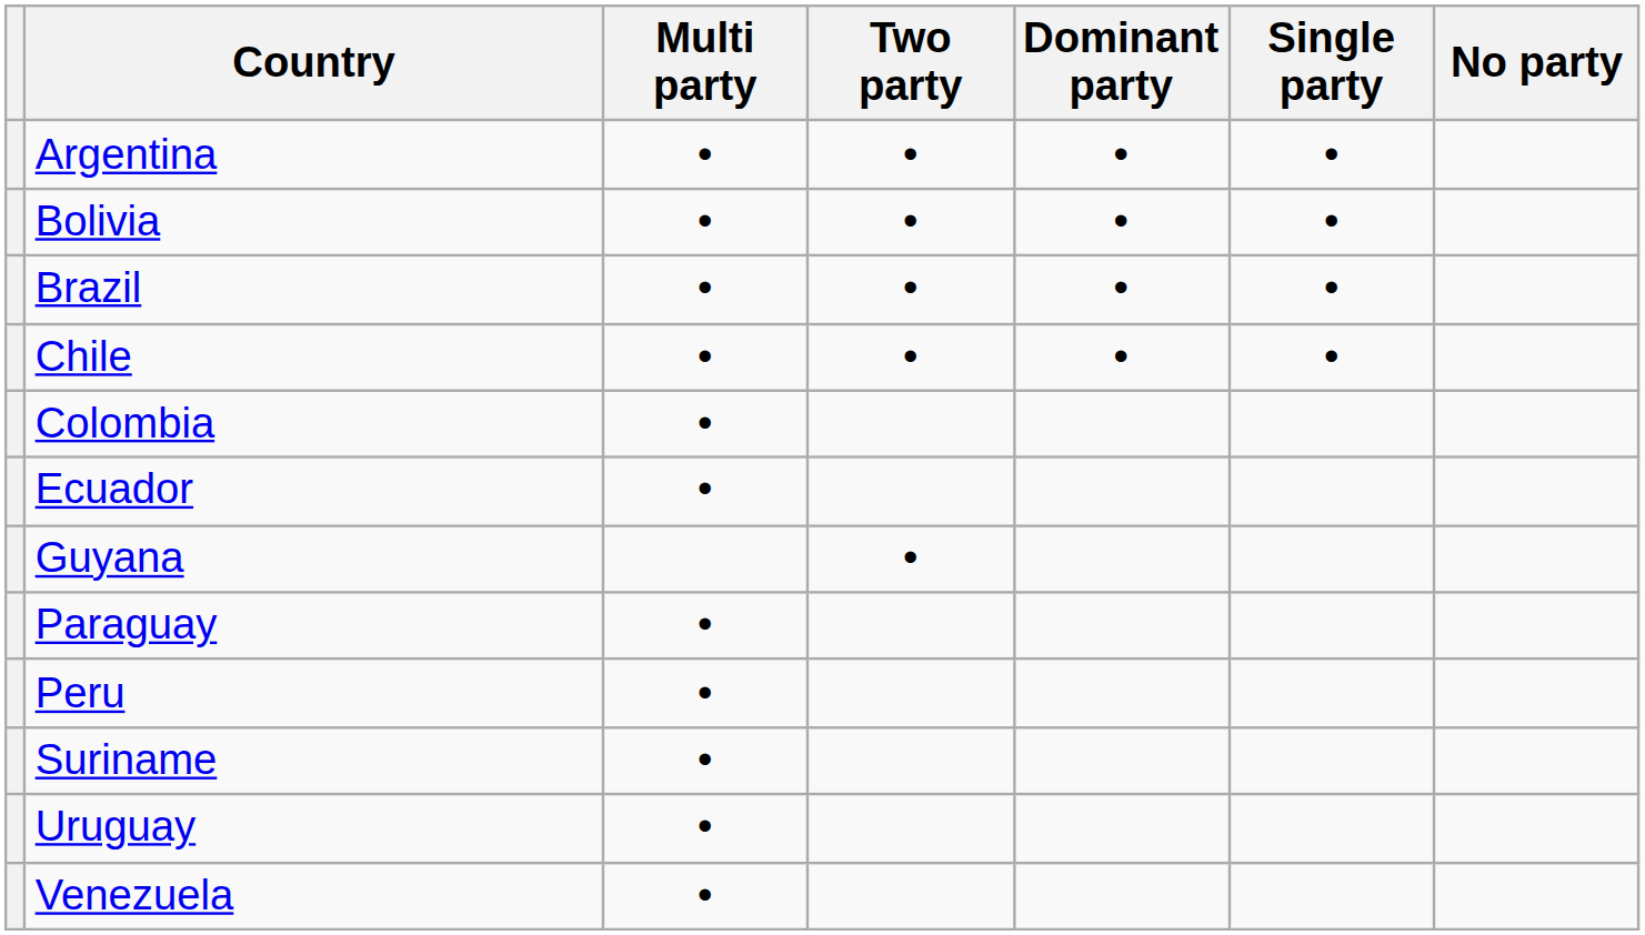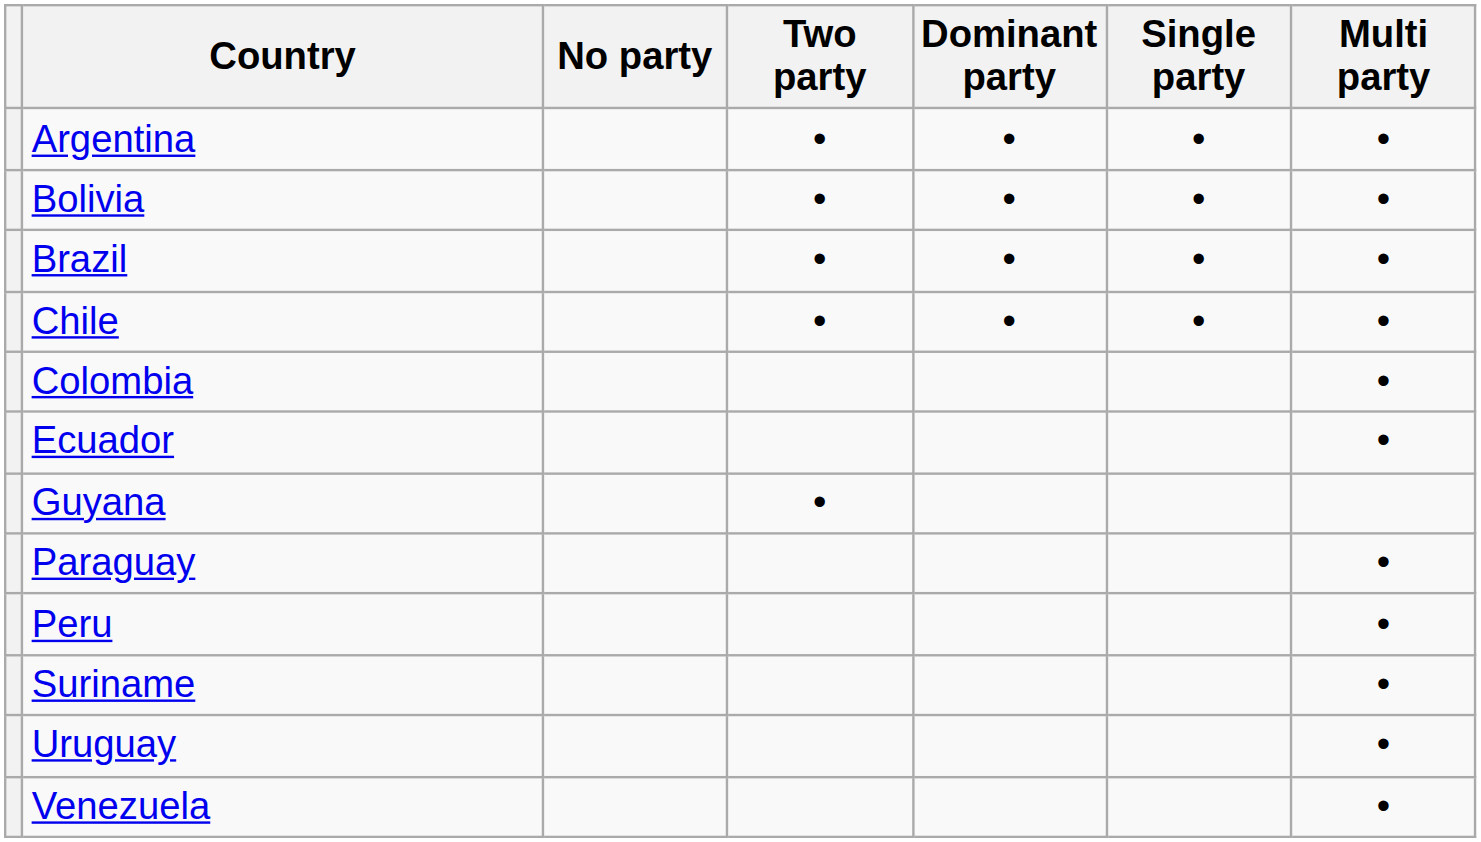columns swapped: Multi party <-> No party
